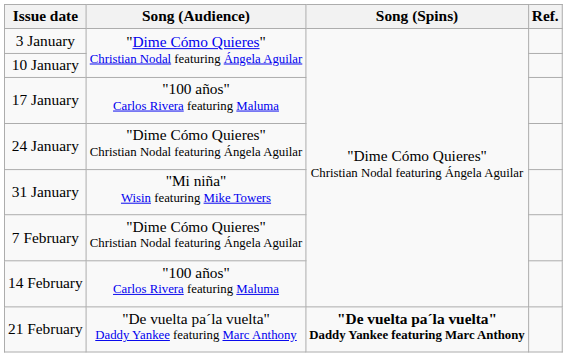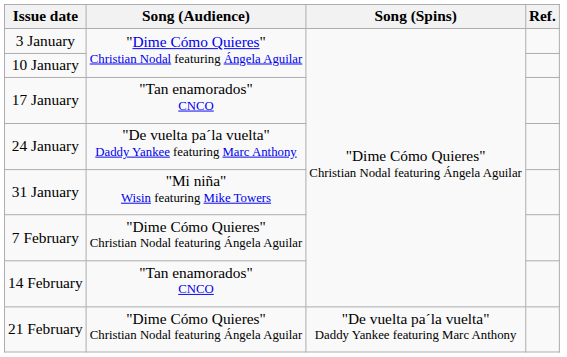17 January | Song (Audience): "100 años" Carlos Rivera featuring Maluma -> "Tan enamorados" CNCO
24 January | Song (Audience): "Dime Cómo Quieres" Christian Nodal featuring Ángela Aguilar -> "De vuelta pa´la vuelta" Daddy Yankee featuring Marc Anthony
14 February | Song (Audience): "100 años" Carlos Rivera featuring Maluma -> "Tan enamorados" CNCO
21 February | Song (Audience): "De vuelta pa´la vuelta" Daddy Yankee featuring Marc Anthony -> "Dime Cómo Quieres" Christian Nodal featuring Ángela Aguilar
21 February | Song (Spins): bold -> normal
